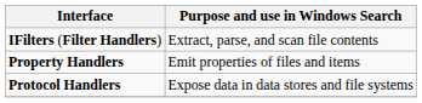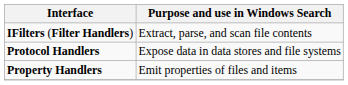rows swapped: Property Handlers <-> Protocol Handlers
